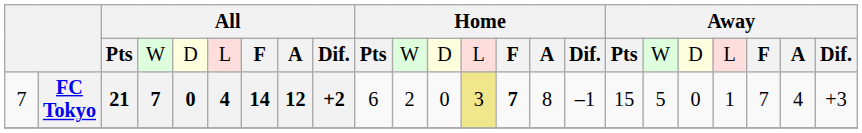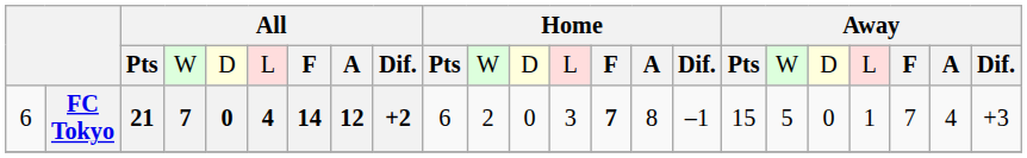FC Tokyo | column 1: 7 -> 6
FC Tokyo | column 13: khaki background -> no background
